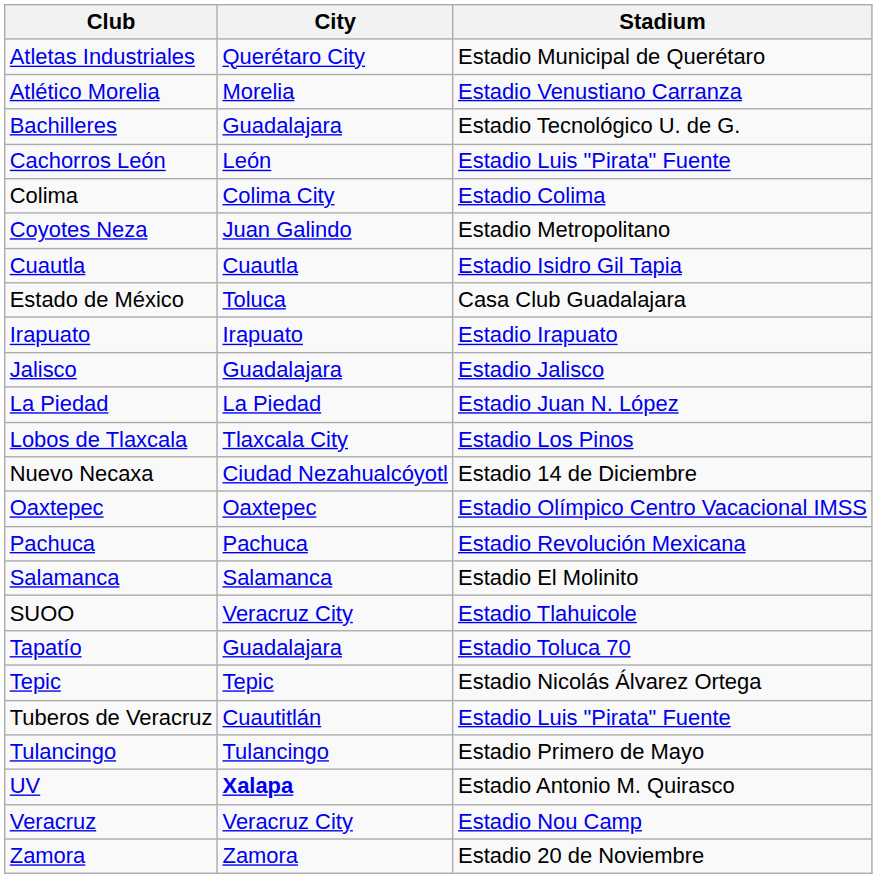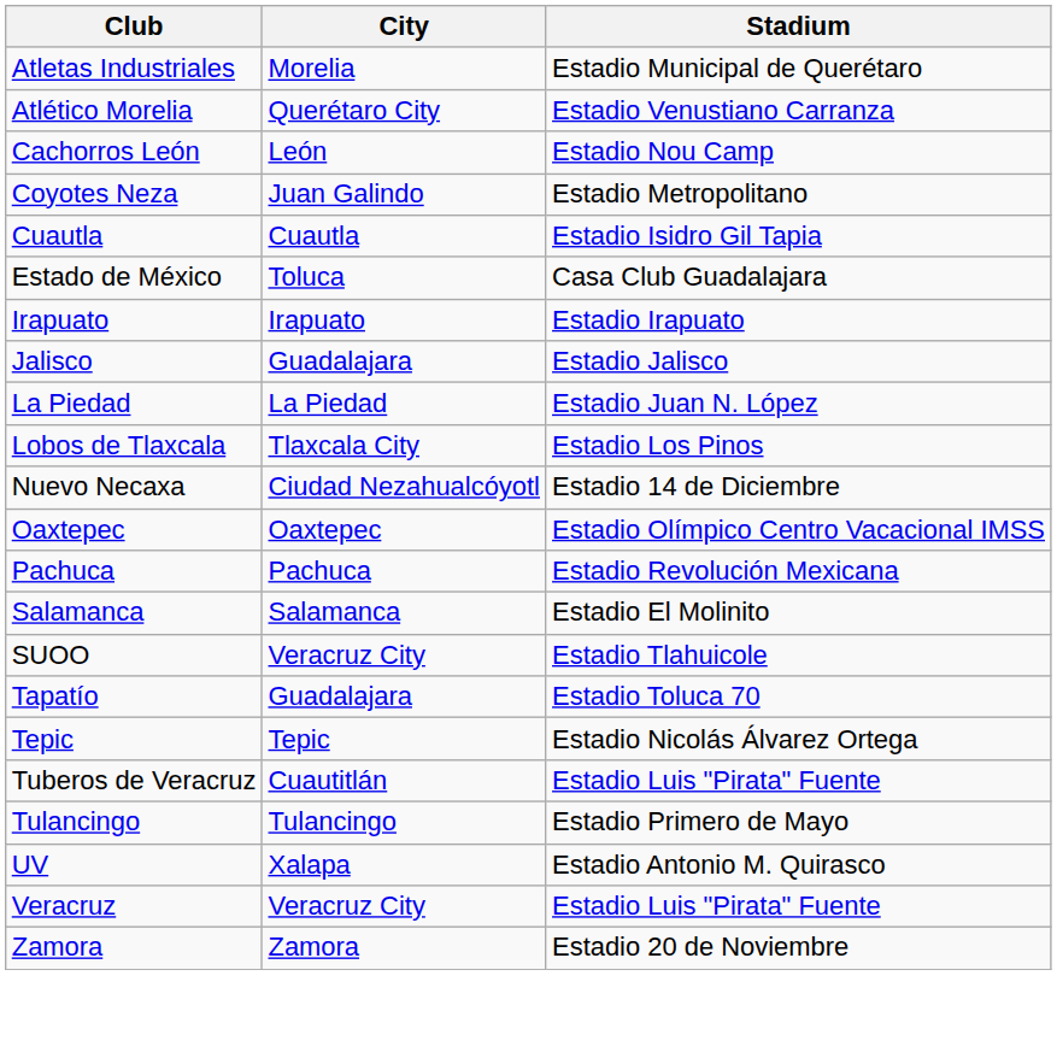Atletas Industriales | City: Querétaro City -> Morelia
Atlético Morelia | City: Morelia -> Querétaro City
- row: Bachilleres | Guadalajara | Estadio Tecnológico U. de G.
Cachorros León | Stadium: Estadio Luis "Pirata" Fuente -> Estadio Nou Camp
- row: Colima | Colima City | Estadio Colima
UV | City: bold -> normal
Veracruz | Stadium: Estadio Nou Camp -> Estadio Luis "Pirata" Fuente
